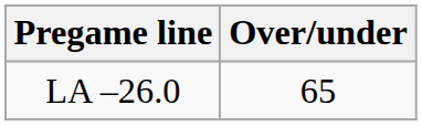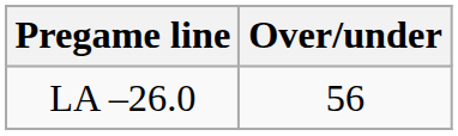LA –26.0 | Over/under: 65 -> 56
